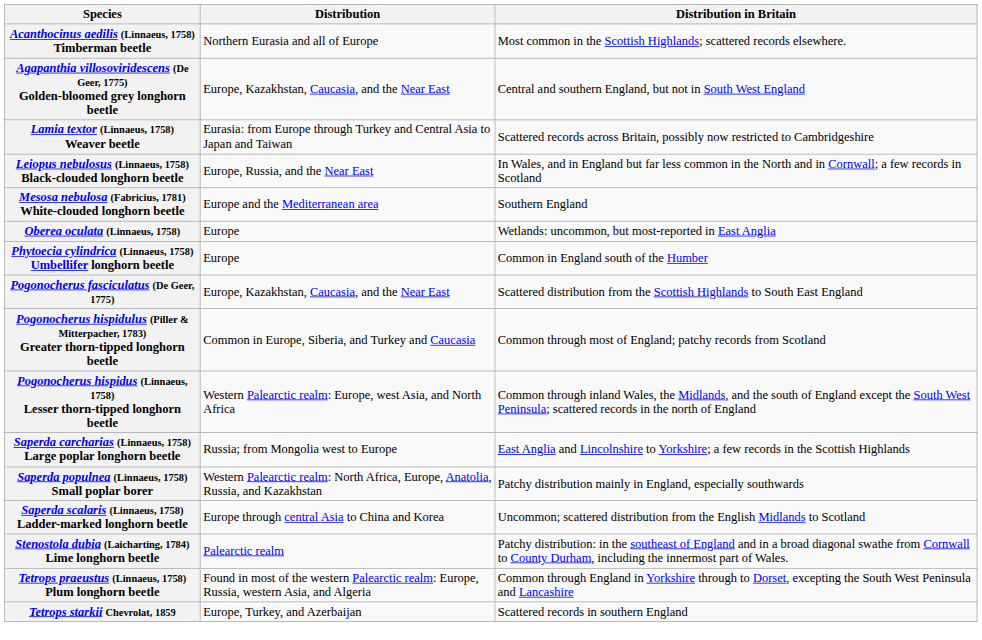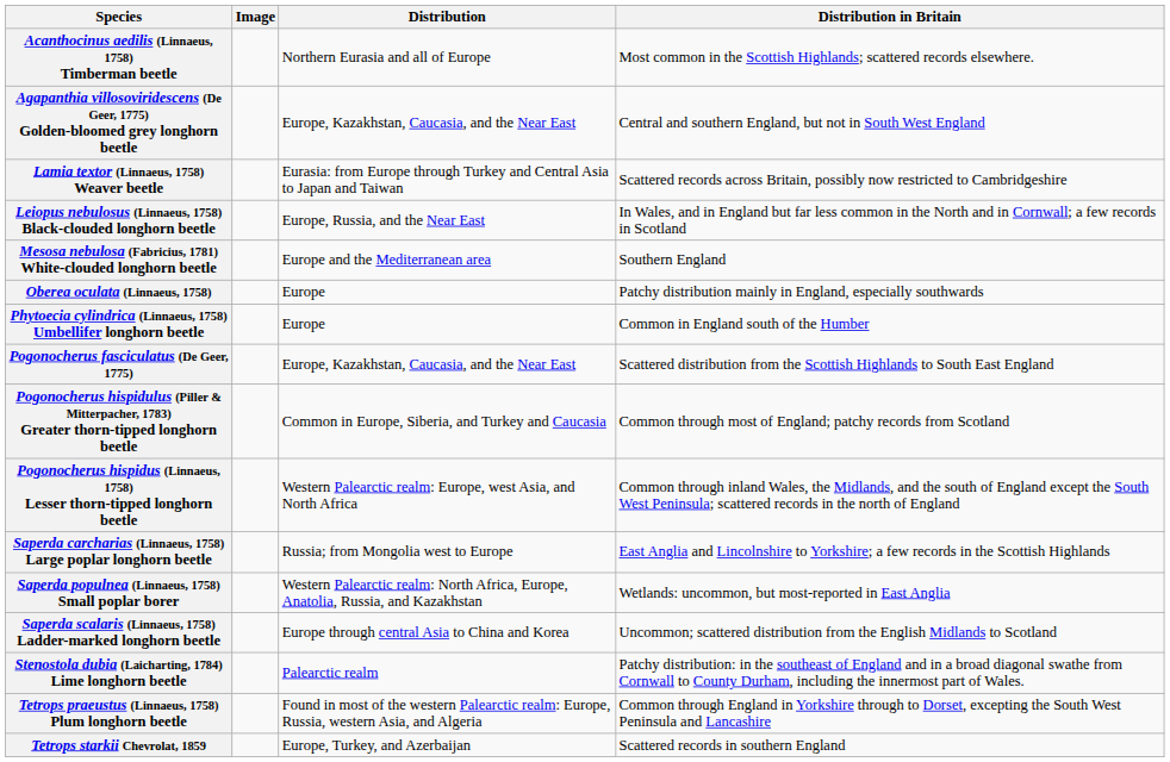+ column: Image
Oberea oculata (Linnaeus, 1758) | Distribution in Britain: Wetlands: uncommon, but most-reported in East Anglia -> Patchy distribution mainly in England, especially southwards
Saperda populnea (Linnaeus, 1758) Small poplar borer | Distribution in Britain: Patchy distribution mainly in England, especially southwards -> Wetlands: uncommon, but most-reported in East Anglia
